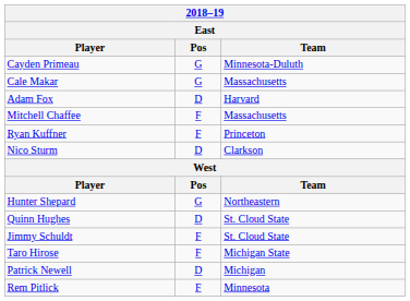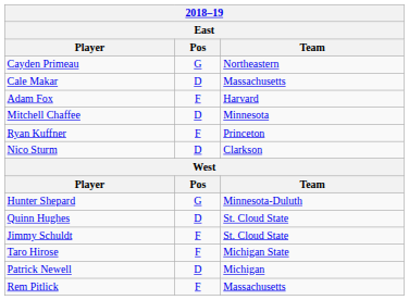Cayden Primeau | Team: Minnesota-Duluth -> Northeastern
Cale Makar | Pos: G -> D
Adam Fox | Pos: D -> F
Mitchell Chaffee | Pos: F -> D
Mitchell Chaffee | Team: Massachusetts -> Minnesota
Hunter Shepard | Team: Northeastern -> Minnesota-Duluth
Rem Pitlick | Team: Minnesota -> Massachusetts
